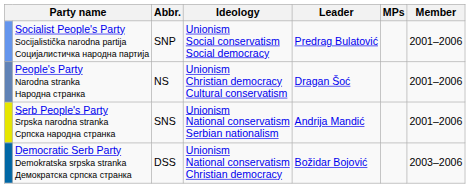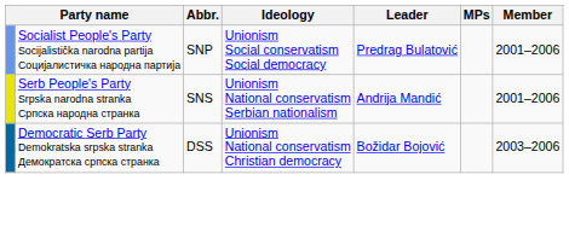- row: People's Party Narodna stranka Народна странка | NS | Unionism Christian democracy Cultural conservatism | Dragan Šoć | 2001–2006
